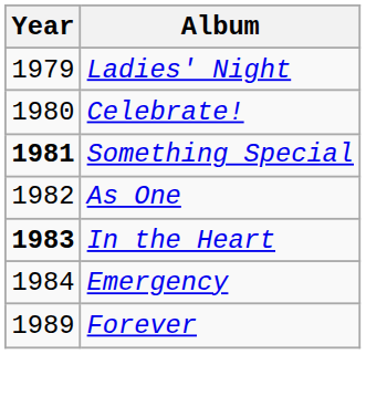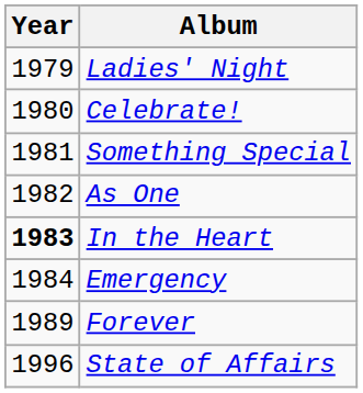Something Special | Year: bold -> normal
+ row: 1996 | State of Affairs
